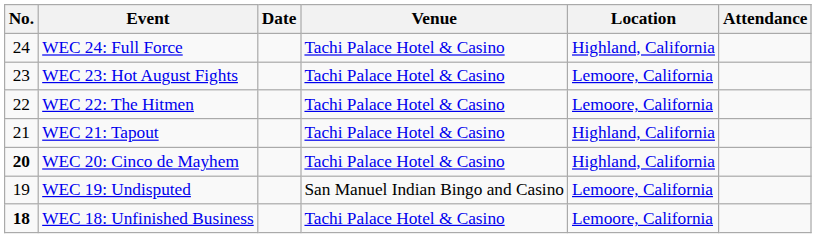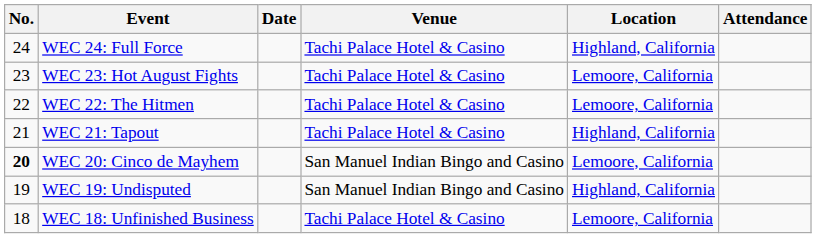WEC 20: Cinco de Mayhem | Venue: Tachi Palace Hotel & Casino -> San Manuel Indian Bingo and Casino
WEC 20: Cinco de Mayhem | Location: Highland, California -> Lemoore, California
WEC 19: Undisputed | Location: Lemoore, California -> Highland, California
WEC 18: Unfinished Business | No.: bold -> normal
